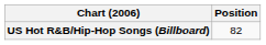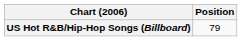US Hot R&B/Hip-Hop Songs (Billboard) | Position: 82 -> 79
